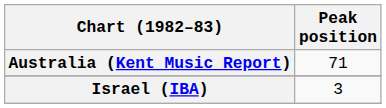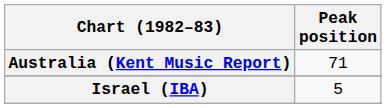Israel (IBA) | Peak position: 3 -> 5
